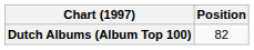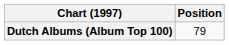Dutch Albums (Album Top 100) | Position: 82 -> 79
